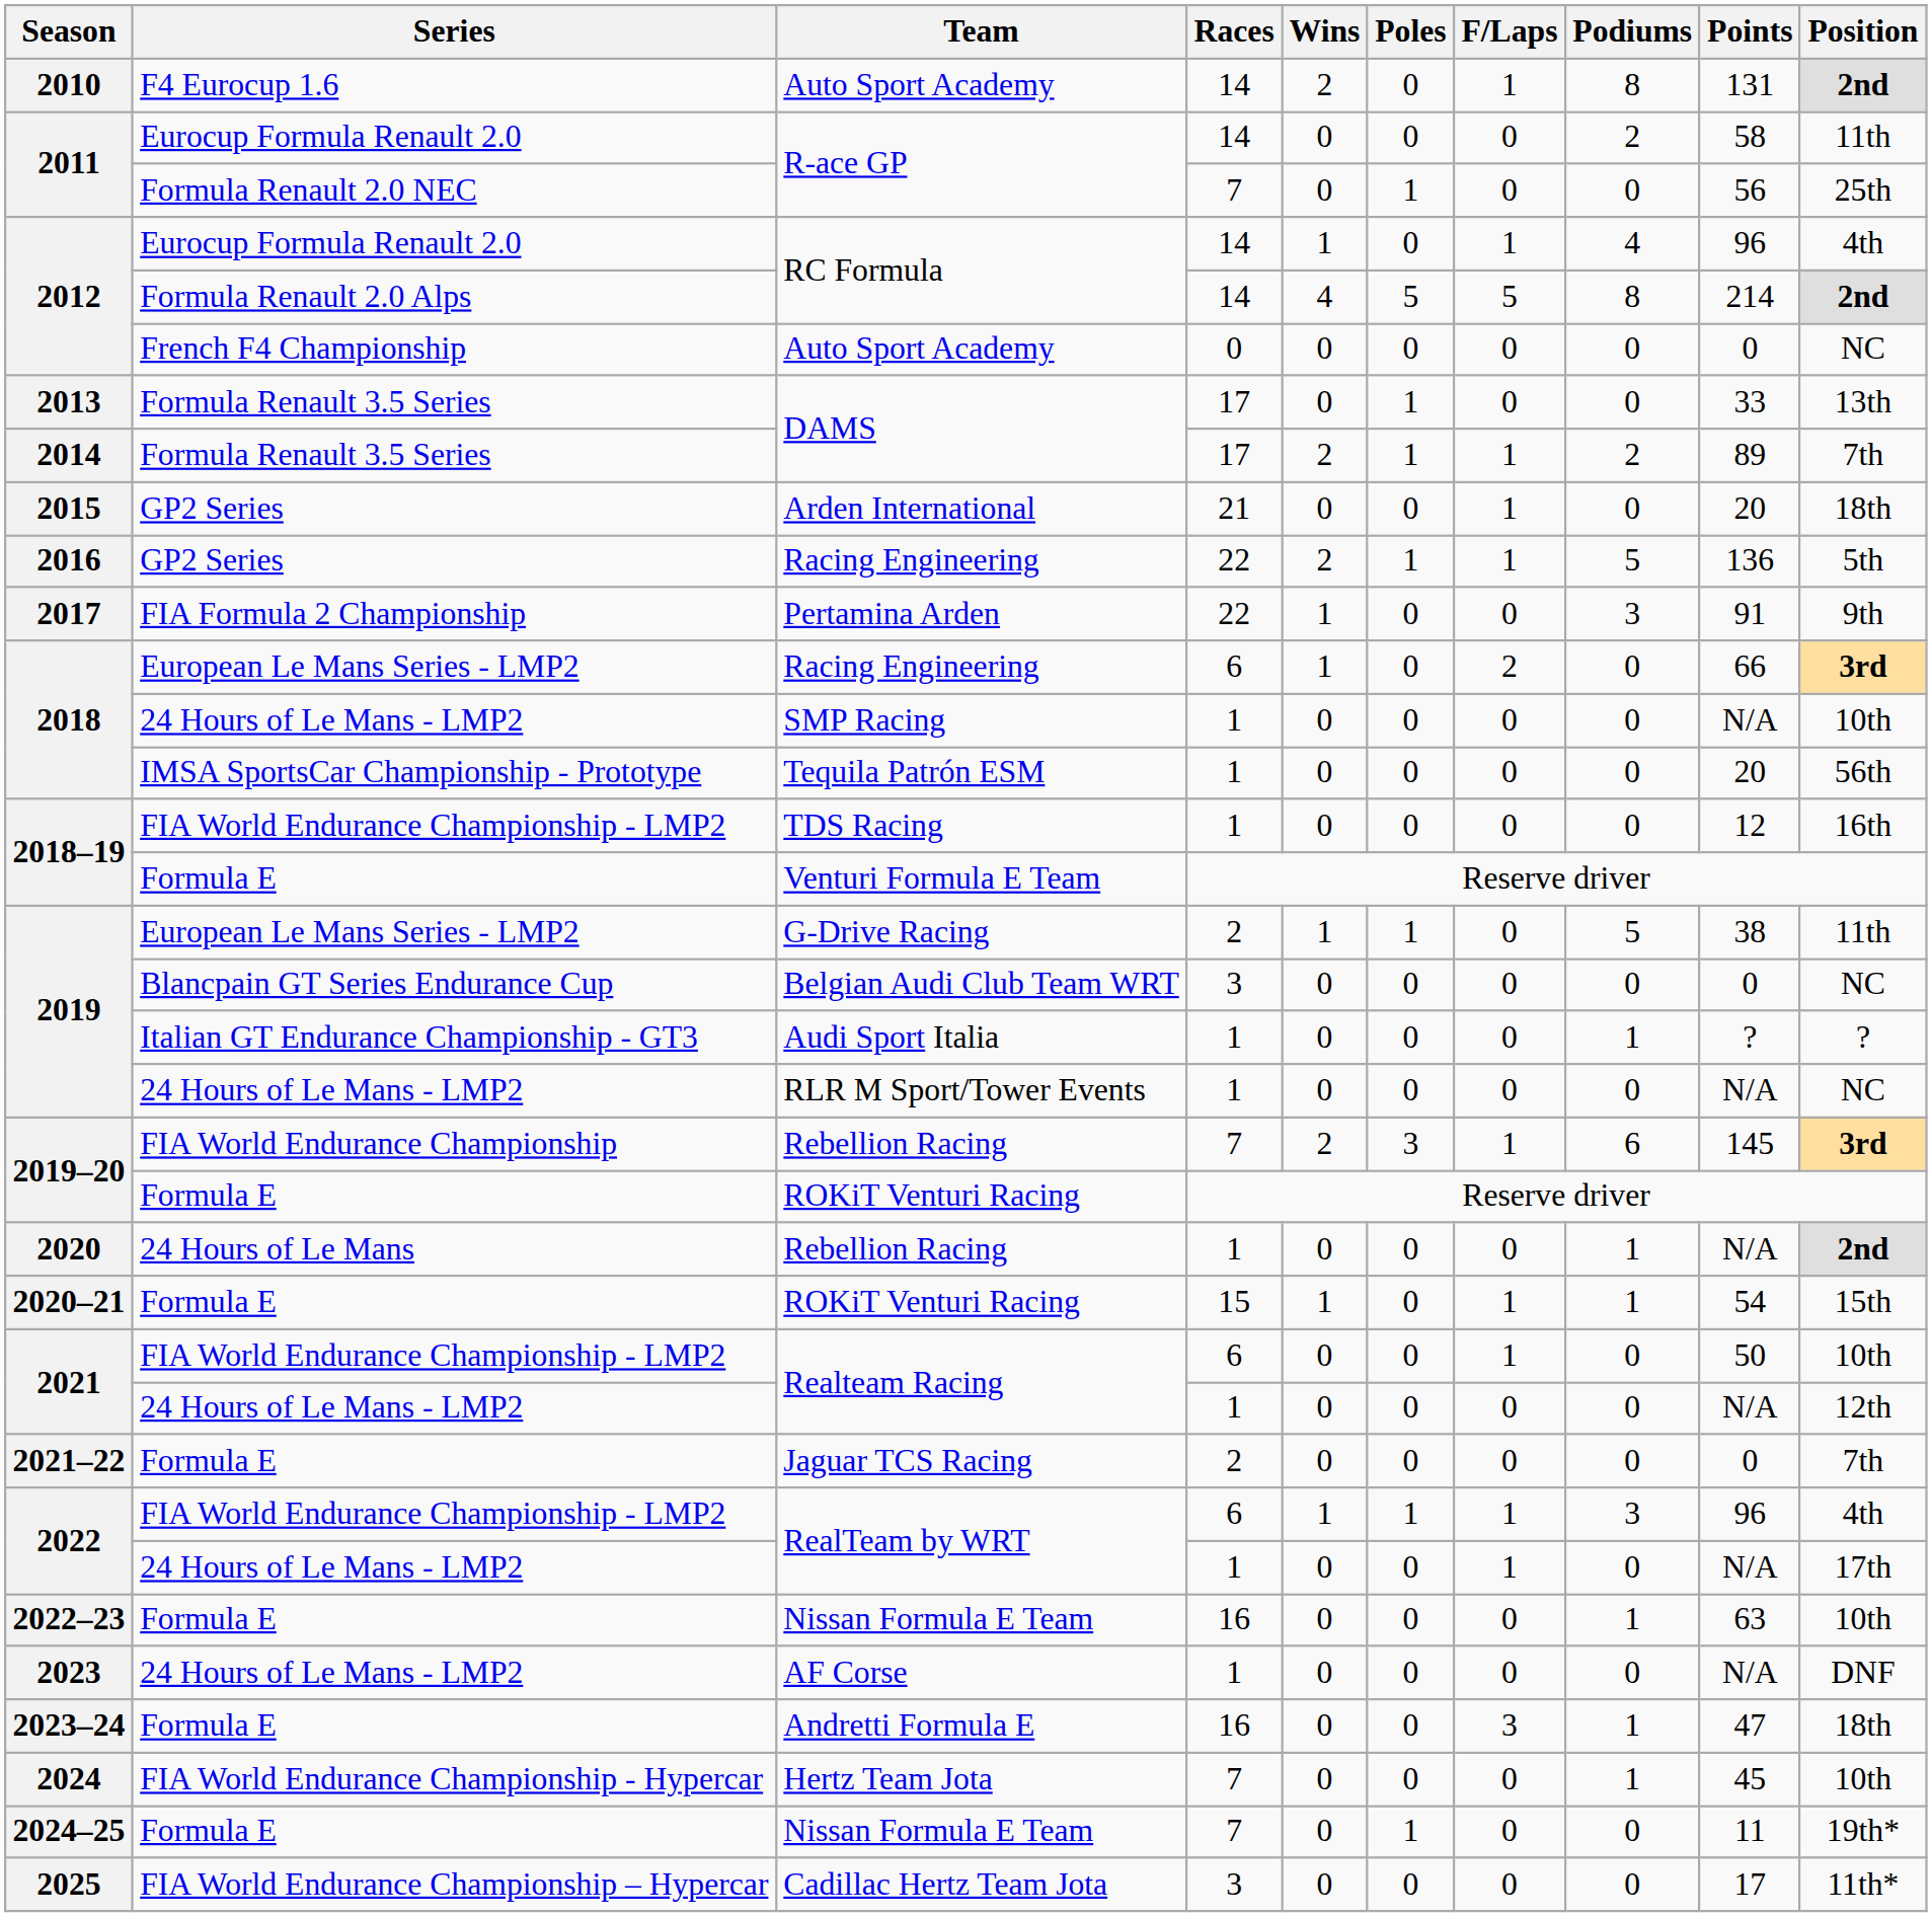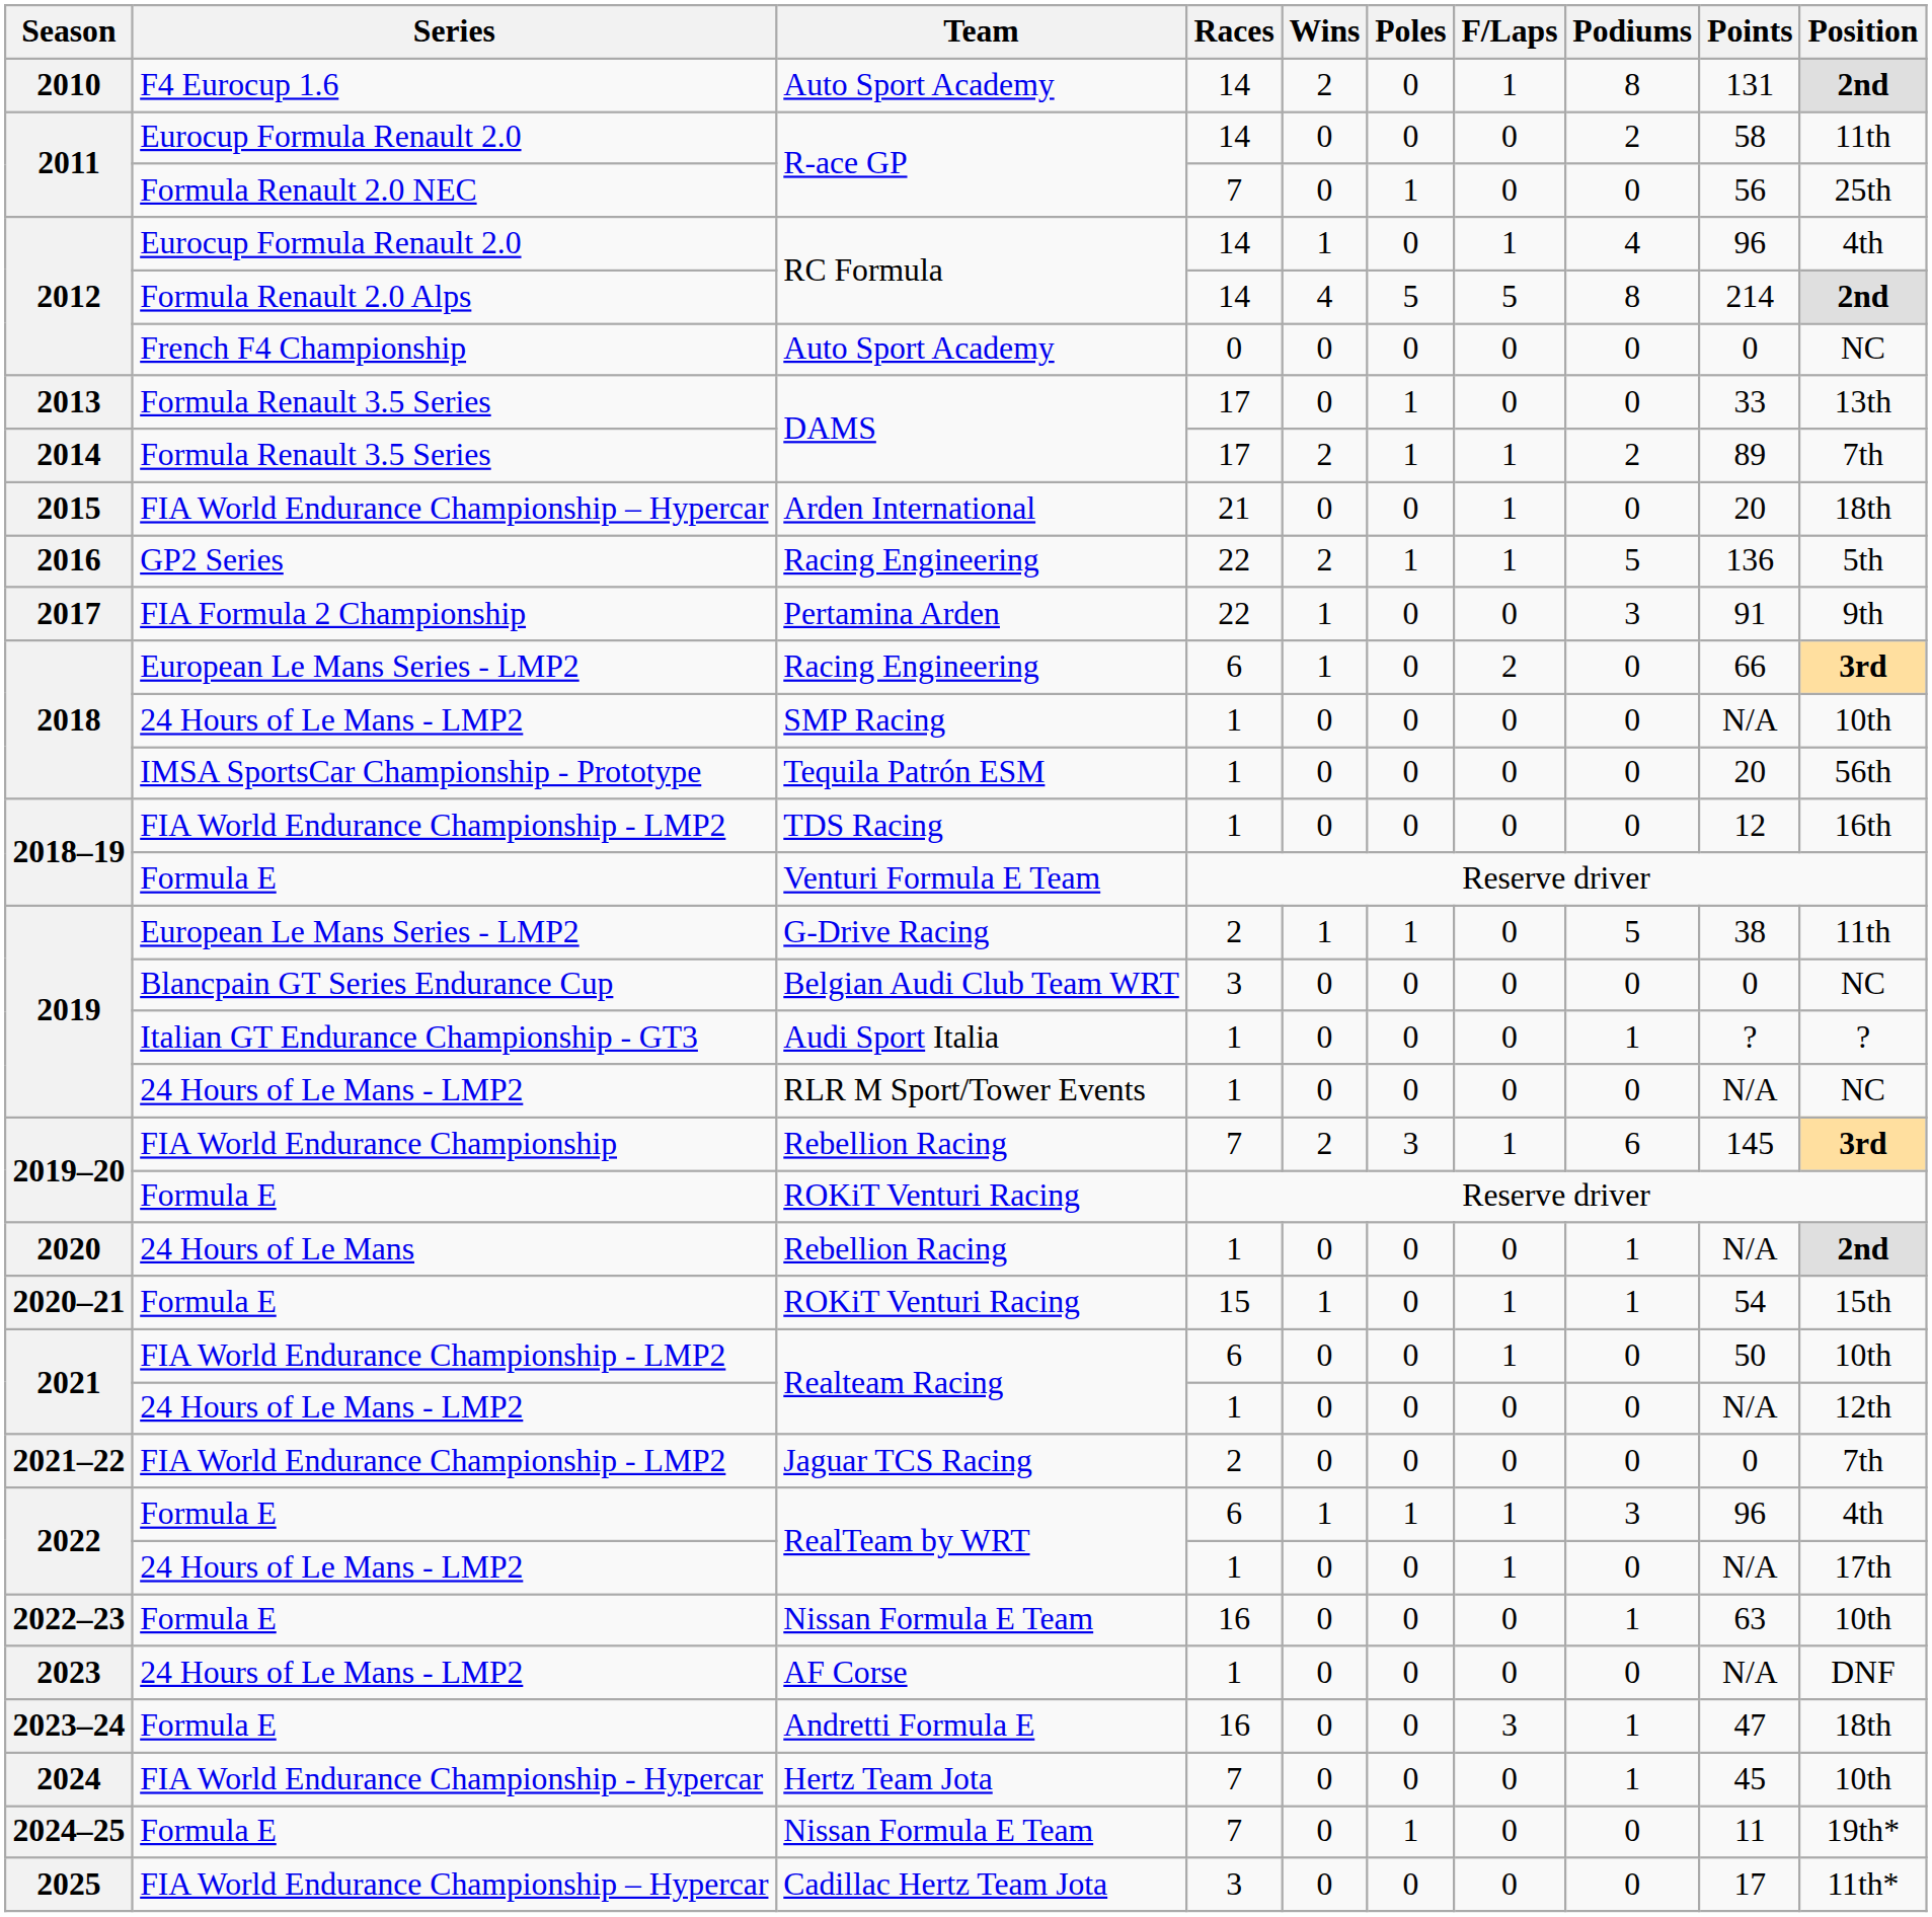Arden International | Series: GP2 Series -> FIA World Endurance Championship – Hypercar
Jaguar TCS Racing | Series: Formula E -> FIA World Endurance Championship - LMP2
RealTeam by WRT / 6 | Series: FIA World Endurance Championship - LMP2 -> Formula E
